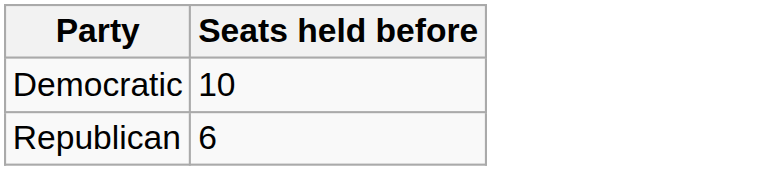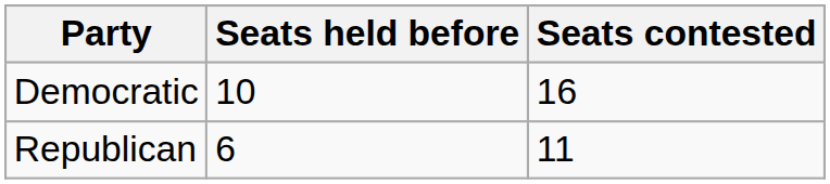+ column: Seats contested | 16 | 11
